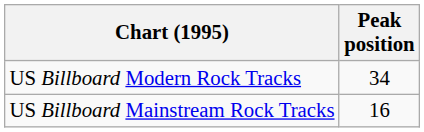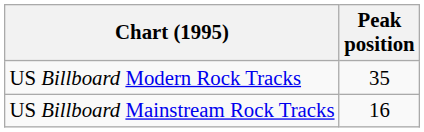US Billboard Modern Rock Tracks | Peak position: 34 -> 35
